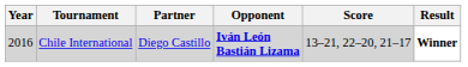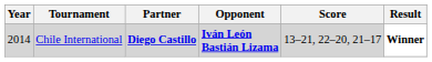Chile International | Year: 2016 -> 2014
Chile International | Partner: normal -> bold
